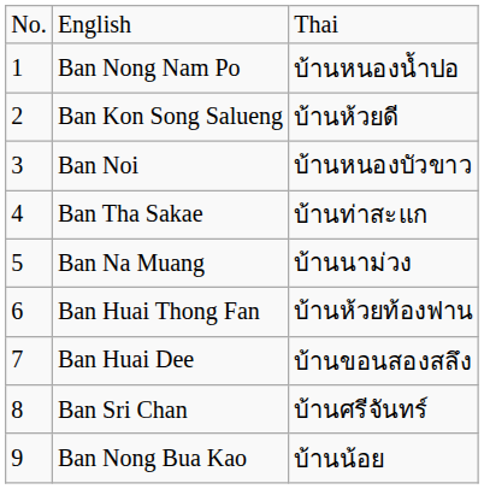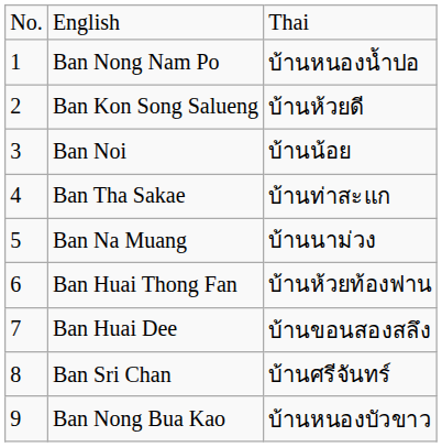Ban Noi | column 3: บ้านหนองบัวขาว -> บ้านน้อย
Ban Nong Bua Kao | column 3: บ้านน้อย -> บ้านหนองบัวขาว
